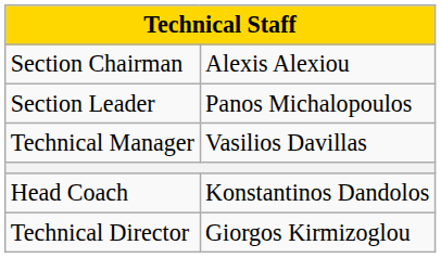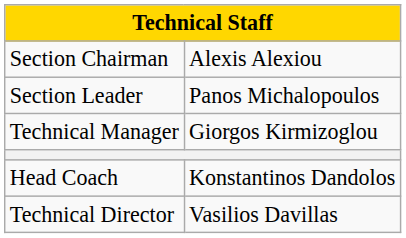Technical Manager | column 2: Vasilios Davillas -> Giorgos Kirmizoglou
Technical Director | column 2: Giorgos Kirmizoglou -> Vasilios Davillas
